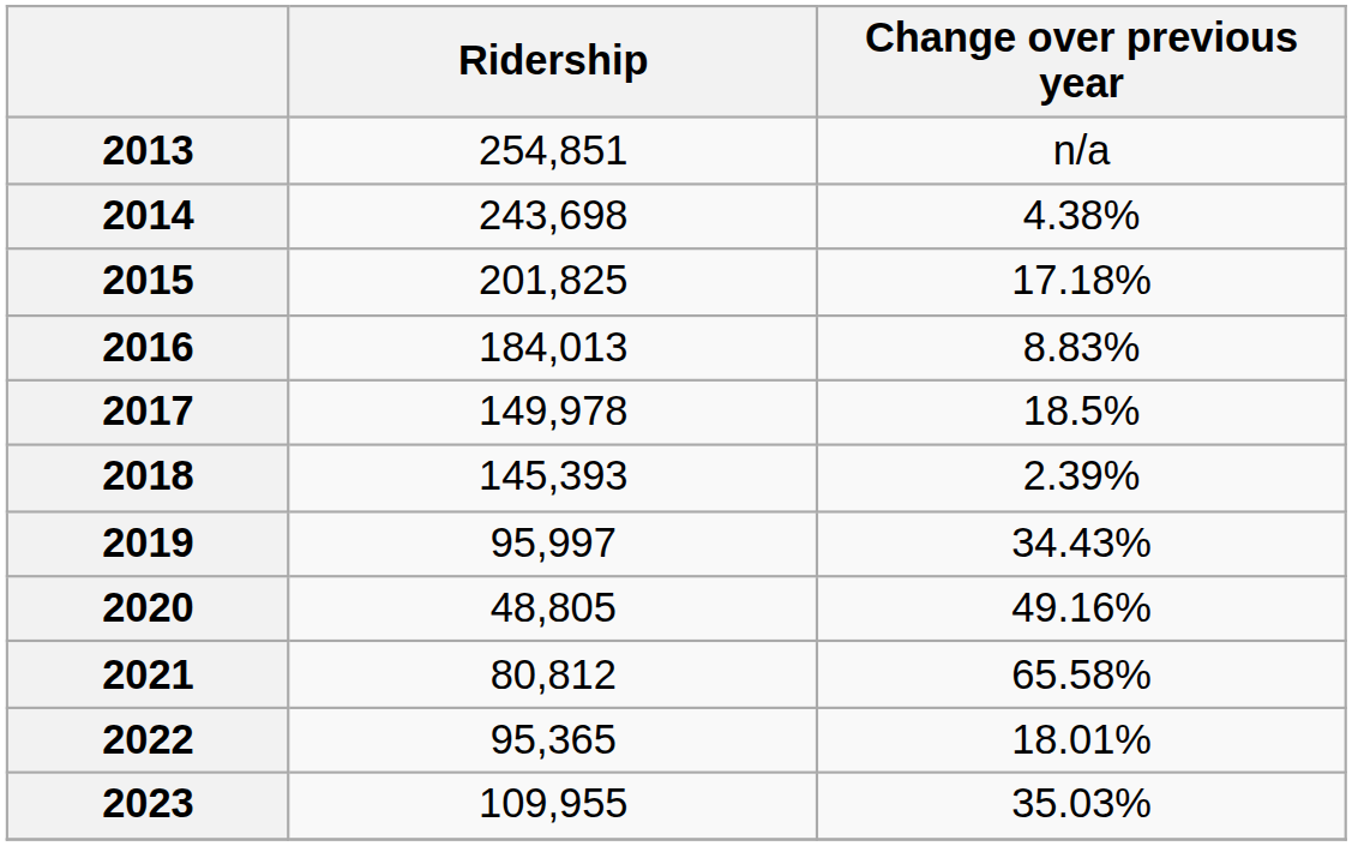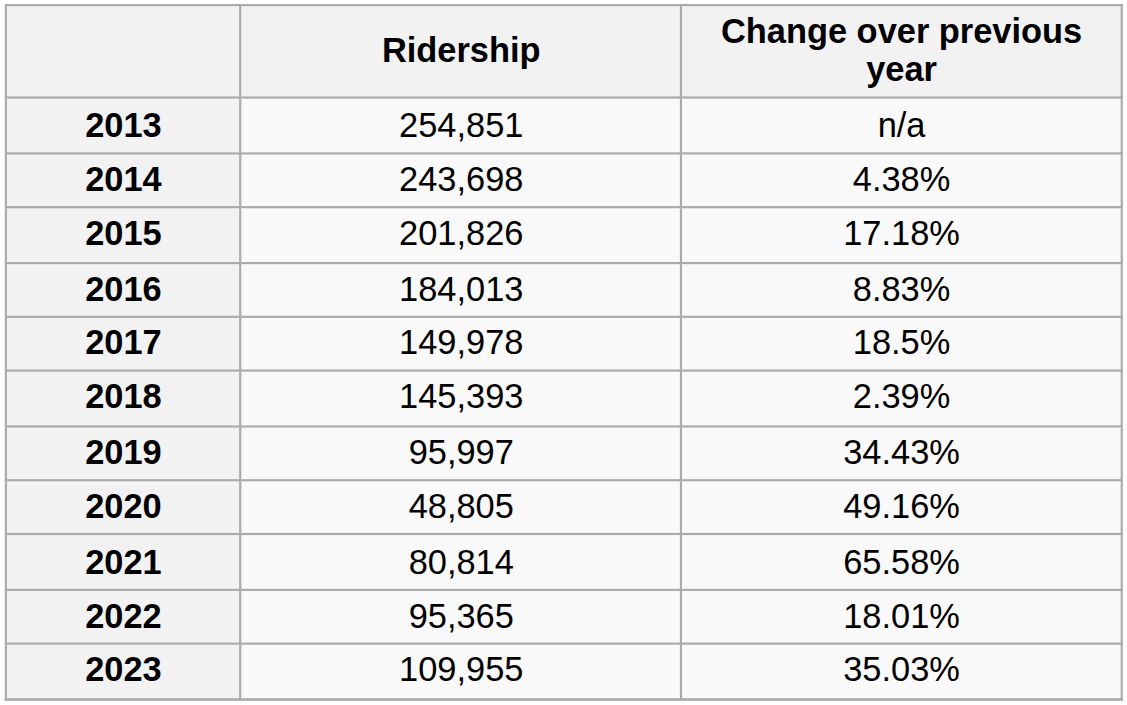2015 | Ridership: 201,825 -> 201,826
2021 | Ridership: 80,812 -> 80,814
